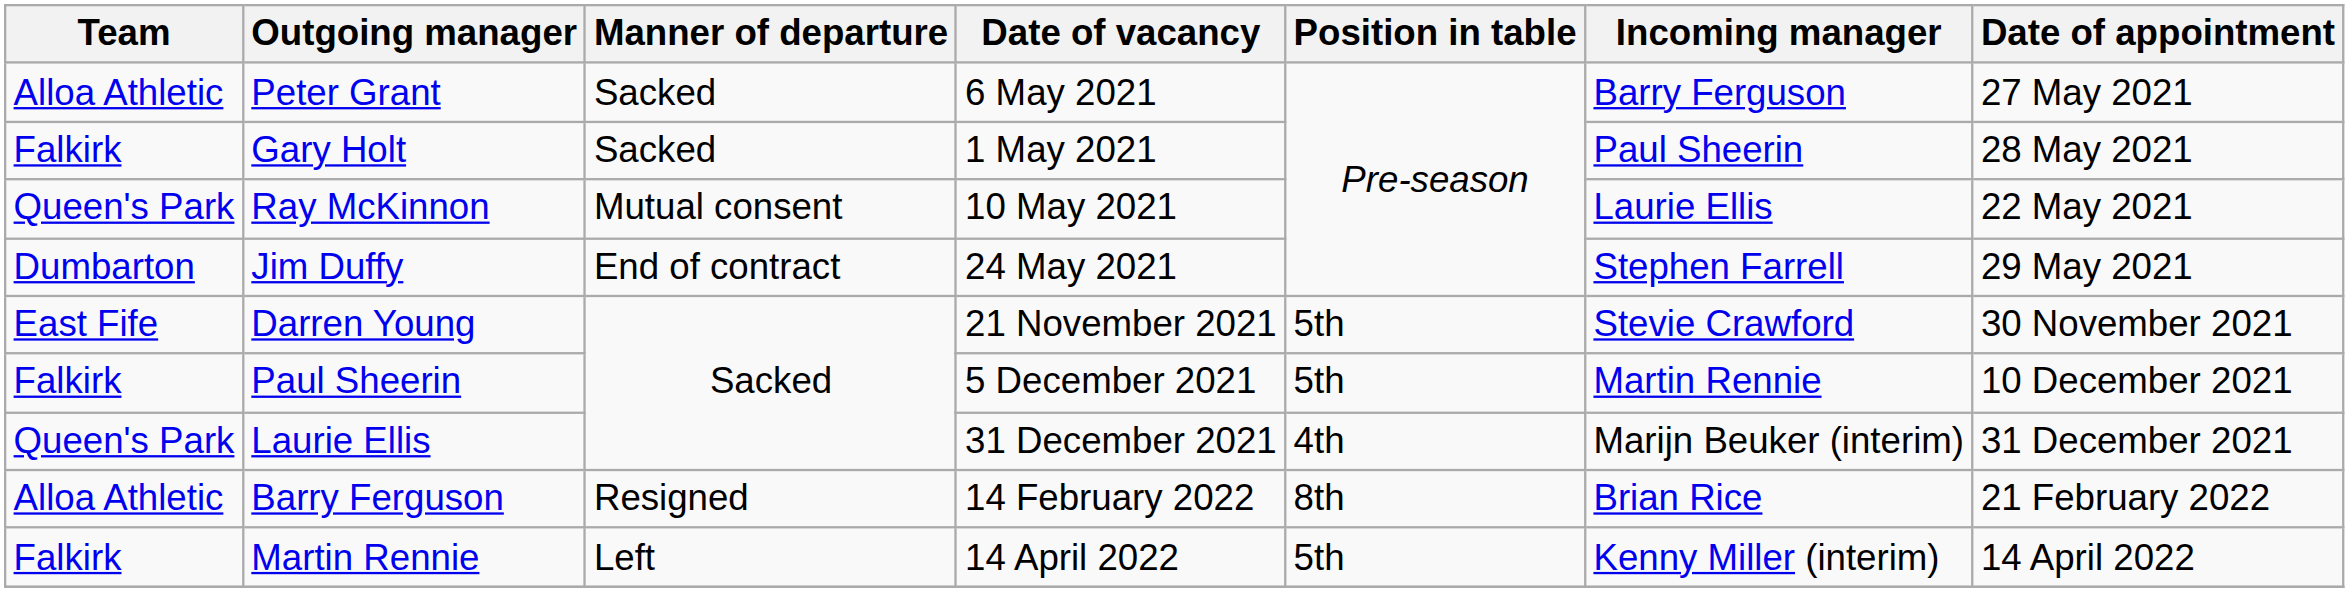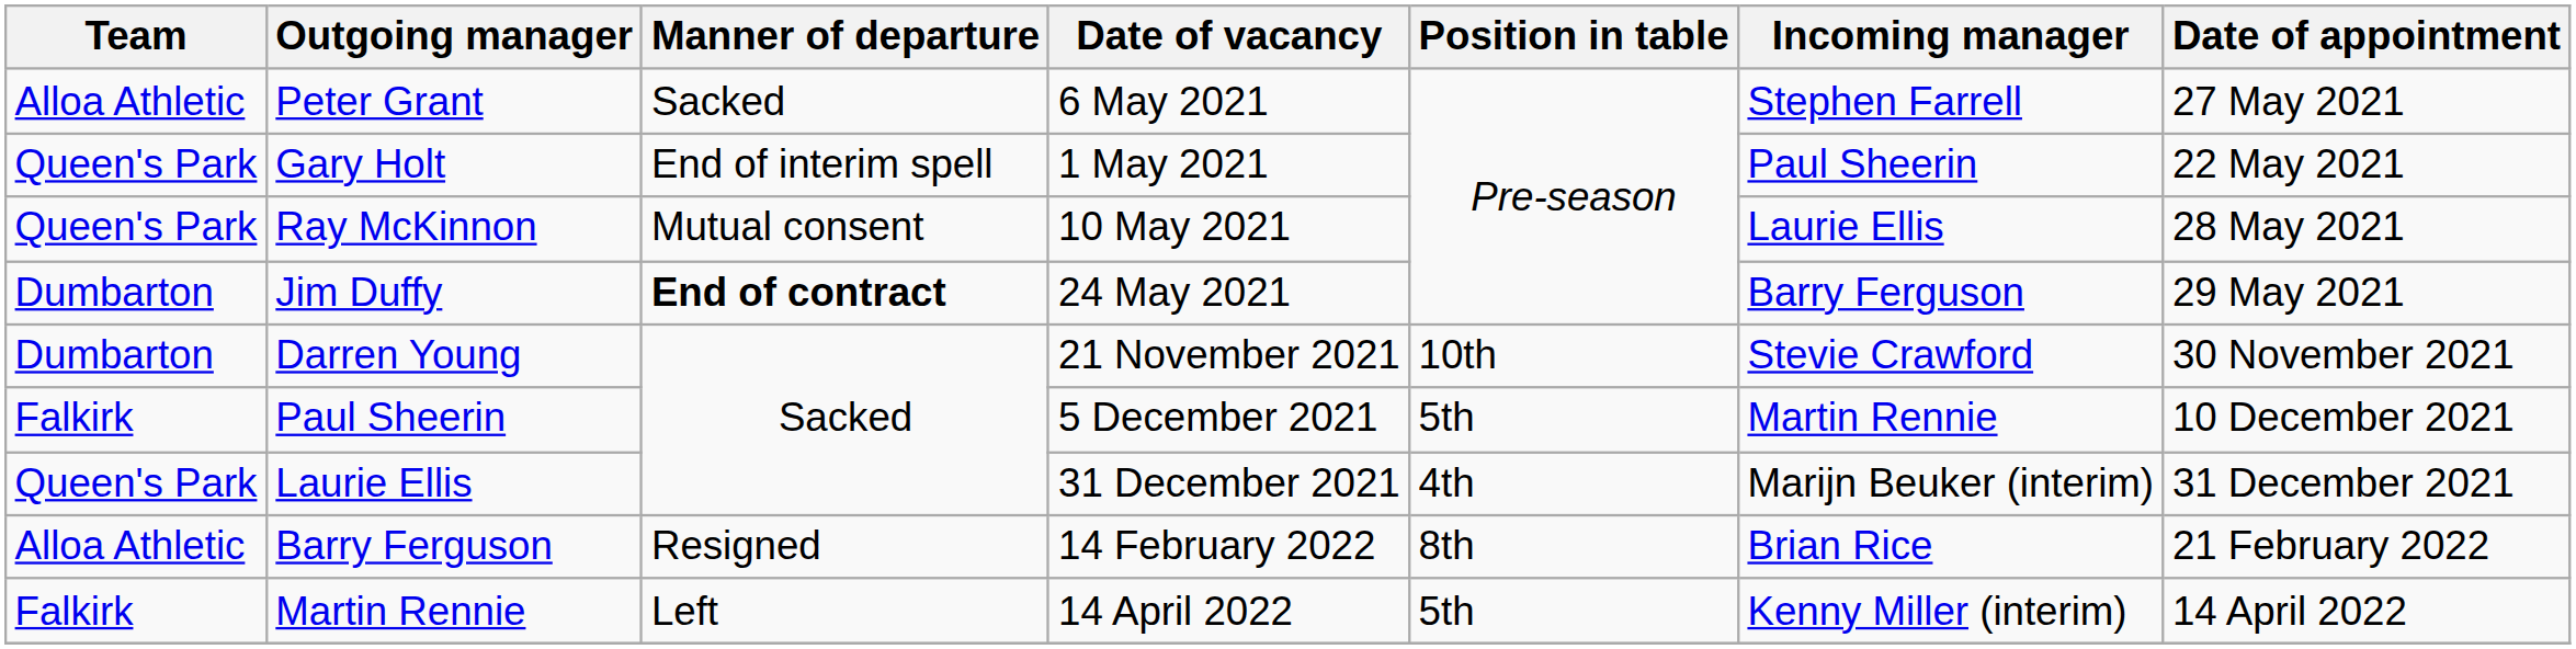Peter Grant | Incoming manager: Barry Ferguson -> Stephen Farrell
Gary Holt | Team: Falkirk -> Queen's Park
Gary Holt | Manner of departure: Sacked -> End of interim spell
Gary Holt | Date of appointment: 28 May 2021 -> 22 May 2021
Ray McKinnon | Date of appointment: 22 May 2021 -> 28 May 2021
Jim Duffy | Manner of departure: normal -> bold
Jim Duffy | Incoming manager: Stephen Farrell -> Barry Ferguson
Darren Young | Team: East Fife -> Dumbarton
Darren Young | Position in table: 5th -> 10th
